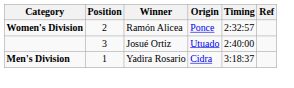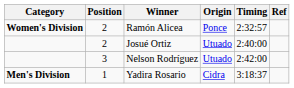Josué Ortiz | Position: 3 -> 2
+ row: 3 | Nelson Rodríguez | Utuado | 2:42:00
